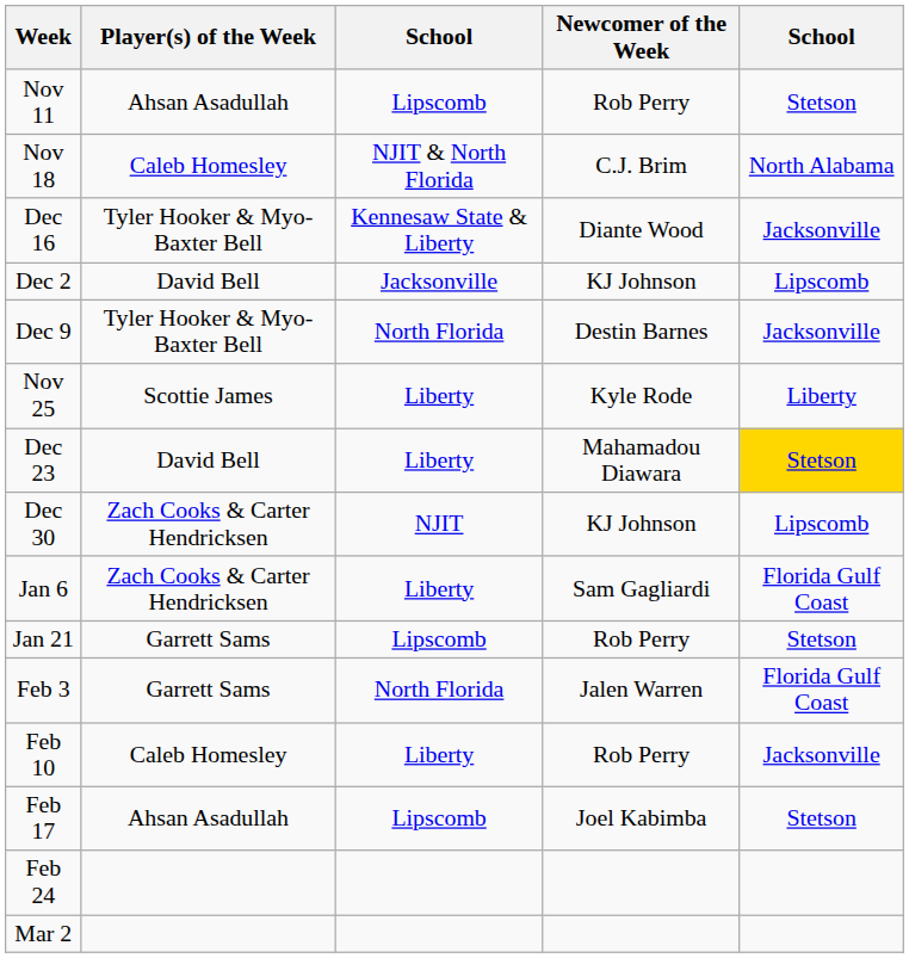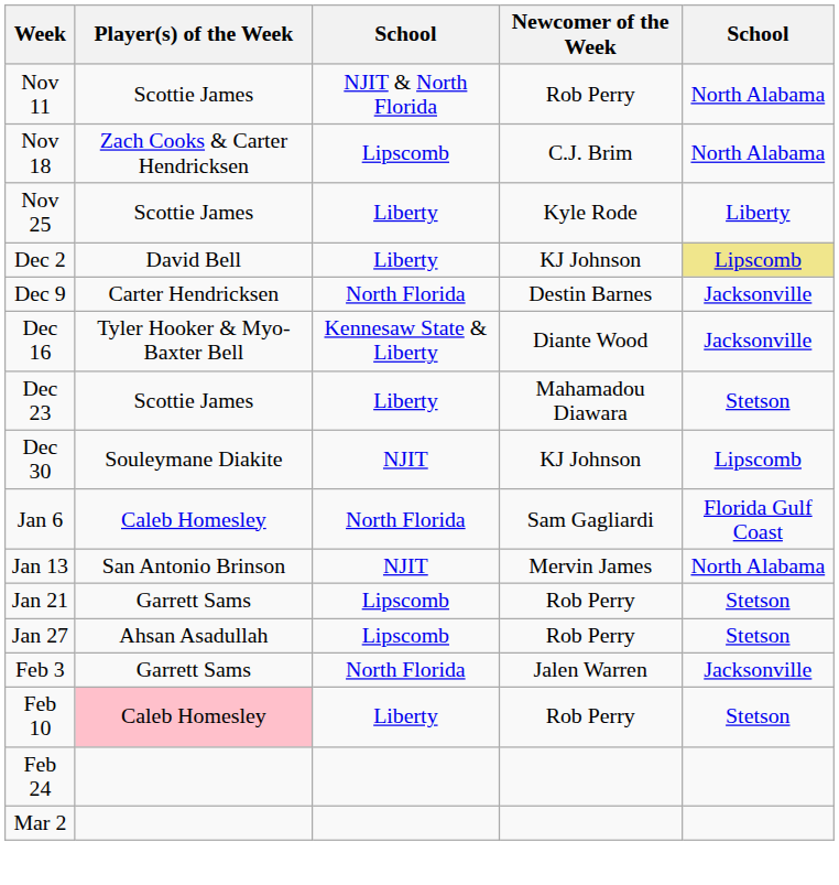Nov 11 | Player(s) of the Week: Ahsan Asadullah -> Scottie James
Nov 11 | column 3: Lipscomb -> NJIT & North Florida
Nov 11 | column 5: Stetson -> North Alabama
Nov 18 | Player(s) of the Week: Caleb Homesley -> Zach Cooks & Carter Hendricksen
Nov 18 | column 3: NJIT & North Florida -> Lipscomb
rows swapped: Nov 25 <-> Dec 16
Dec 2 | column 3: Jacksonville -> Liberty
Dec 2 | column 5: no background -> khaki background
Dec 9 | Player(s) of the Week: Tyler Hooker & Myo-Baxter Bell -> Carter Hendricksen
Dec 23 | Player(s) of the Week: David Bell -> Scottie James
Dec 23 | column 5: gold background -> no background
Dec 30 | Player(s) of the Week: Zach Cooks & Carter Hendricksen -> Souleymane Diakite
Jan 6 | Player(s) of the Week: Zach Cooks & Carter Hendricksen -> Caleb Homesley
Jan 6 | column 3: Liberty -> North Florida
+ row: Jan 13 | San Antonio Brinson | NJIT | Mervin James | North Alabama
+ row: Jan 27 | Ahsan Asadullah | Lipscomb | Rob Perry | Stetson
Feb 3 | column 5: Florida Gulf Coast -> Jacksonville
Feb 10 | Player(s) of the Week: no background -> pink background
Feb 10 | column 5: Jacksonville -> Stetson
- row: Feb 17 | Ahsan Asadullah | Lipscomb | Joel Kabimba | Stetson
